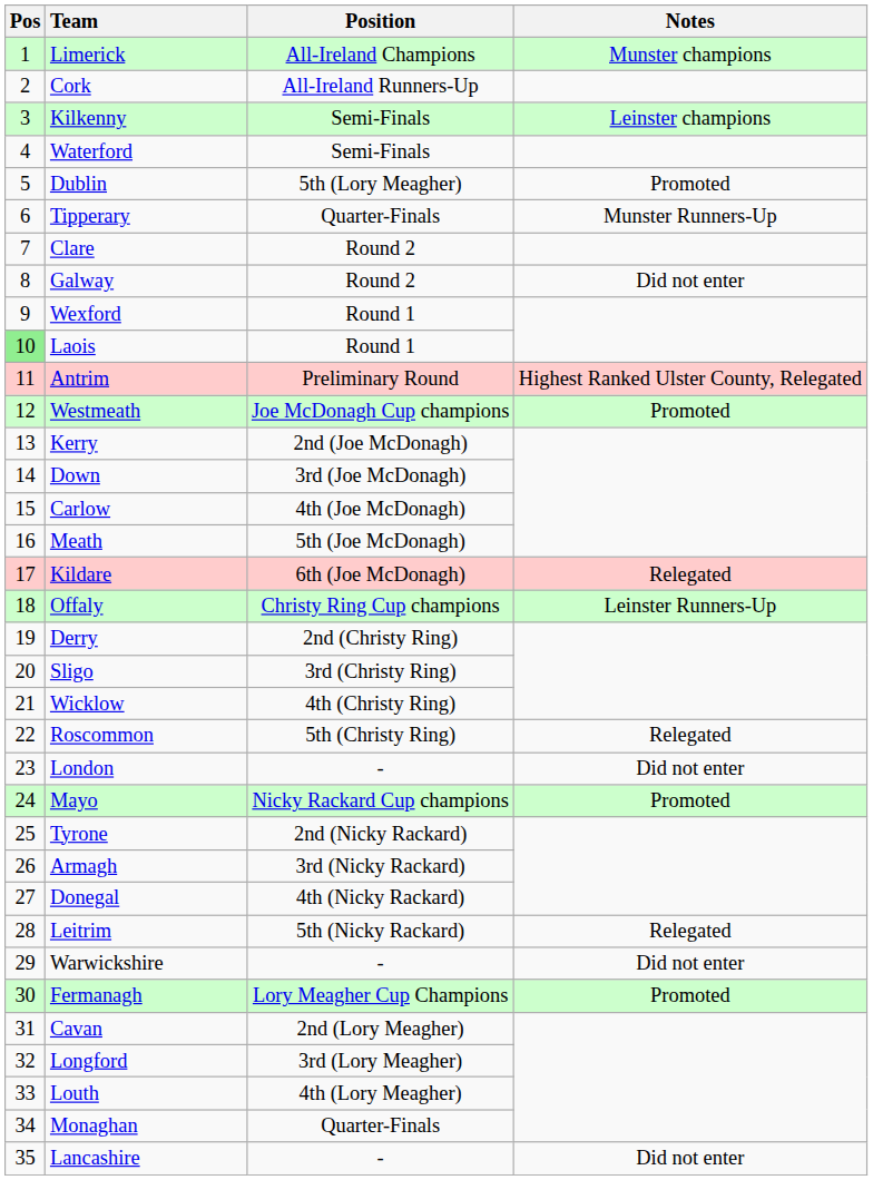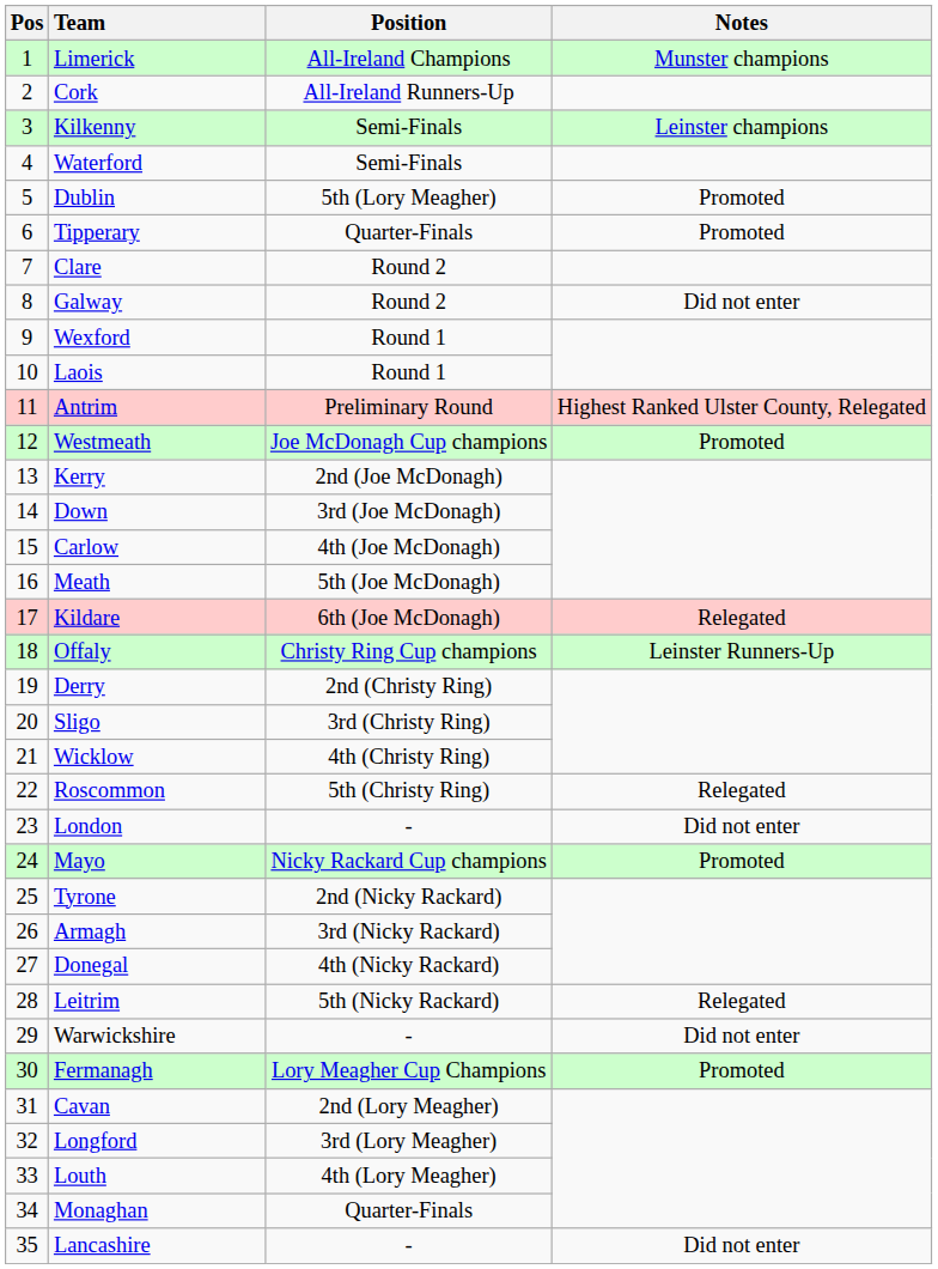Tipperary | Notes: Munster Runners-Up -> Promoted
Laois | Pos: lightgreen background -> no background
